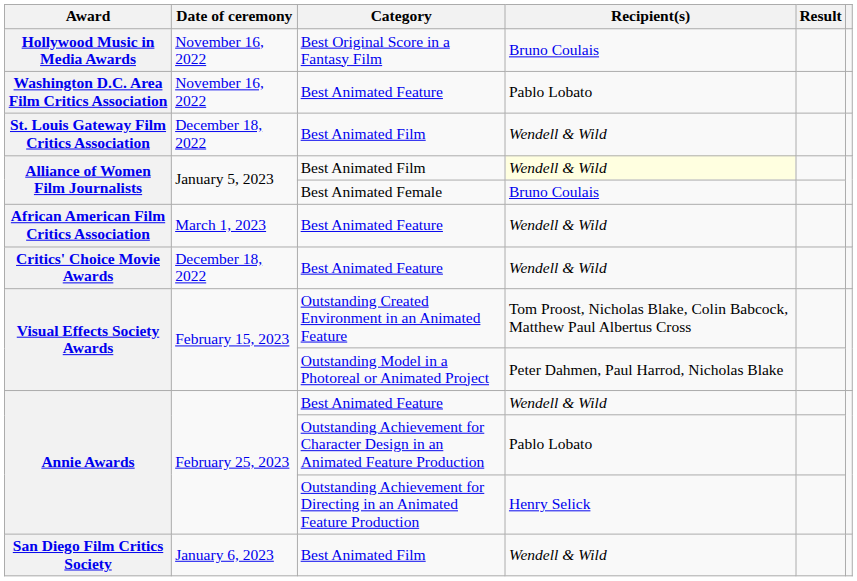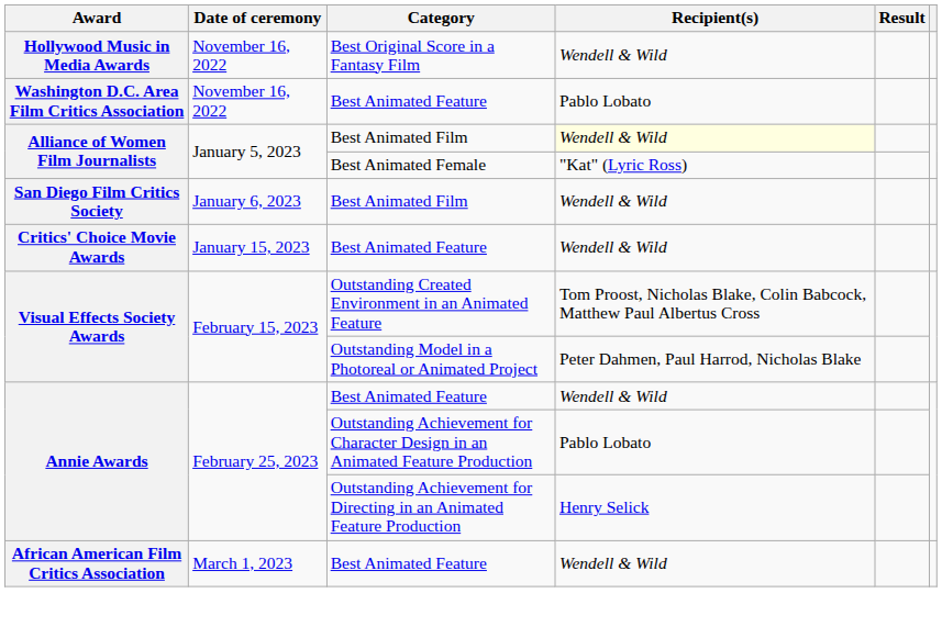Hollywood Music in Media Awards | Recipient(s): Bruno Coulais -> Wendell & Wild
- row: St. Louis Gateway Film Critics Association | December 18, 2022 | Best Animated Film | Wendell & Wild
Alliance of Women Film Journalists / Best Animated Female | Recipient(s): Bruno Coulais -> "Kat" (Lyric Ross)
rows swapped: San Diego Film Critics Society <-> African American Film Critics Association
Critics' Choice Movie Awards | Date of ceremony: December 18, 2022 -> January 15, 2023
